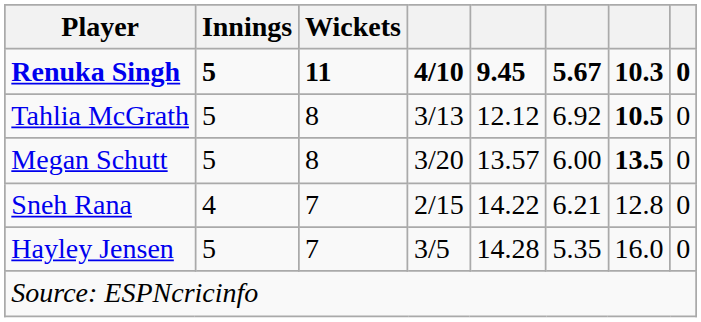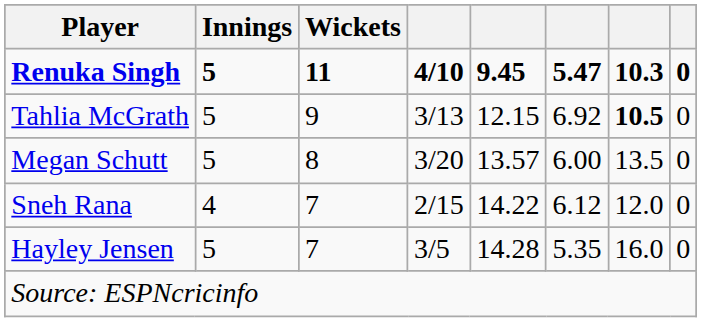Renuka Singh | column 6: 5.67 -> 5.47
Tahlia McGrath | Wickets: 8 -> 9
Tahlia McGrath | column 5: 12.12 -> 12.15
Megan Schutt | column 7: bold -> normal
Sneh Rana | column 6: 6.21 -> 6.12
Sneh Rana | column 7: 12.8 -> 12.0
